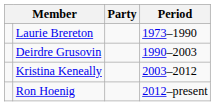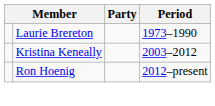- row: Deirdre Grusovin | 1990–2003
